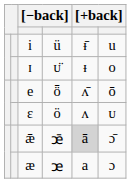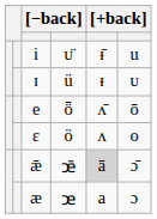i | column 4: ü -> ᴜ̈
ɪ | column 4: ᴜ̈ -> ü
ɪ | column 6: o -> ᴜ
ɛ | column 6: ᴜ -> o
